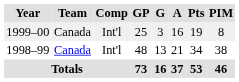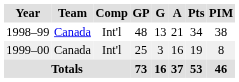rows swapped: 1998–99 <-> 1999–00
